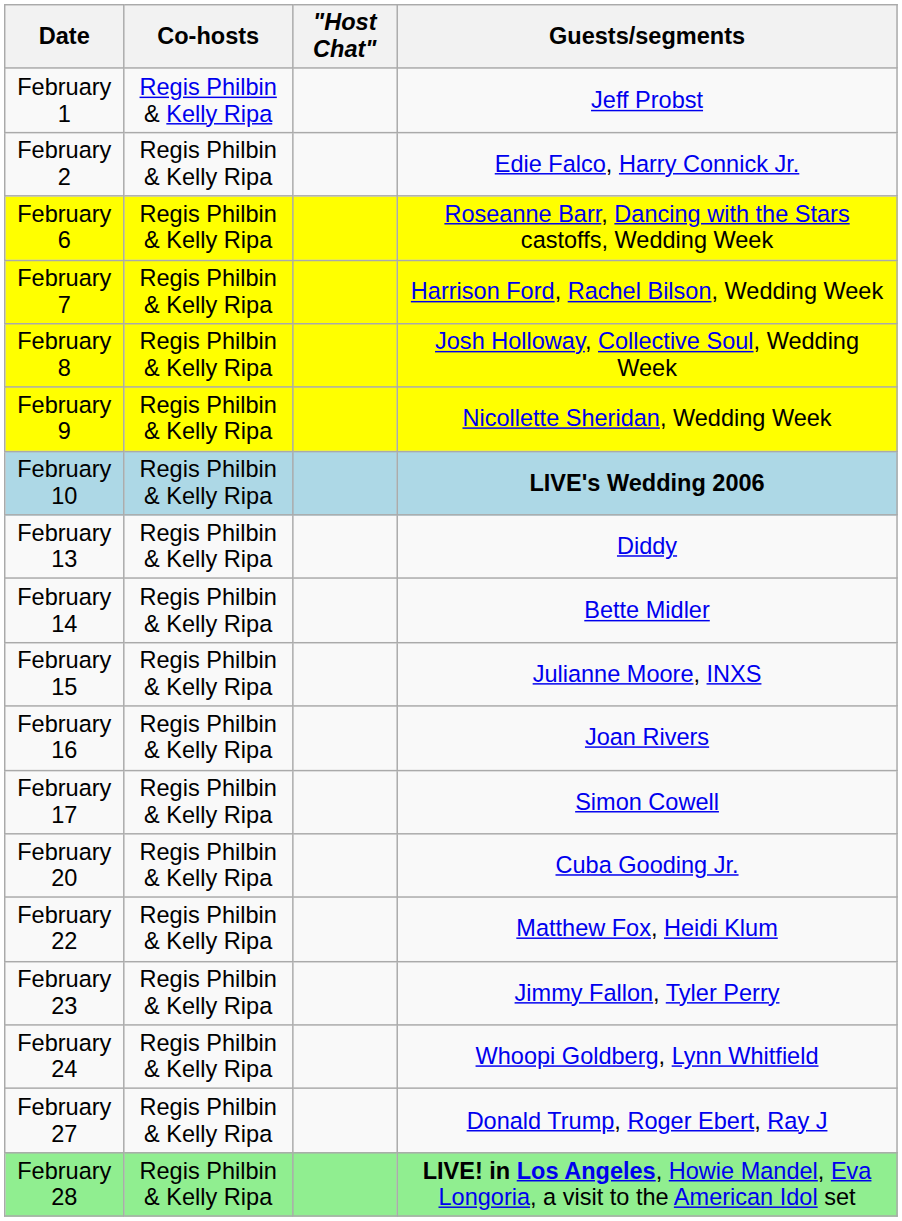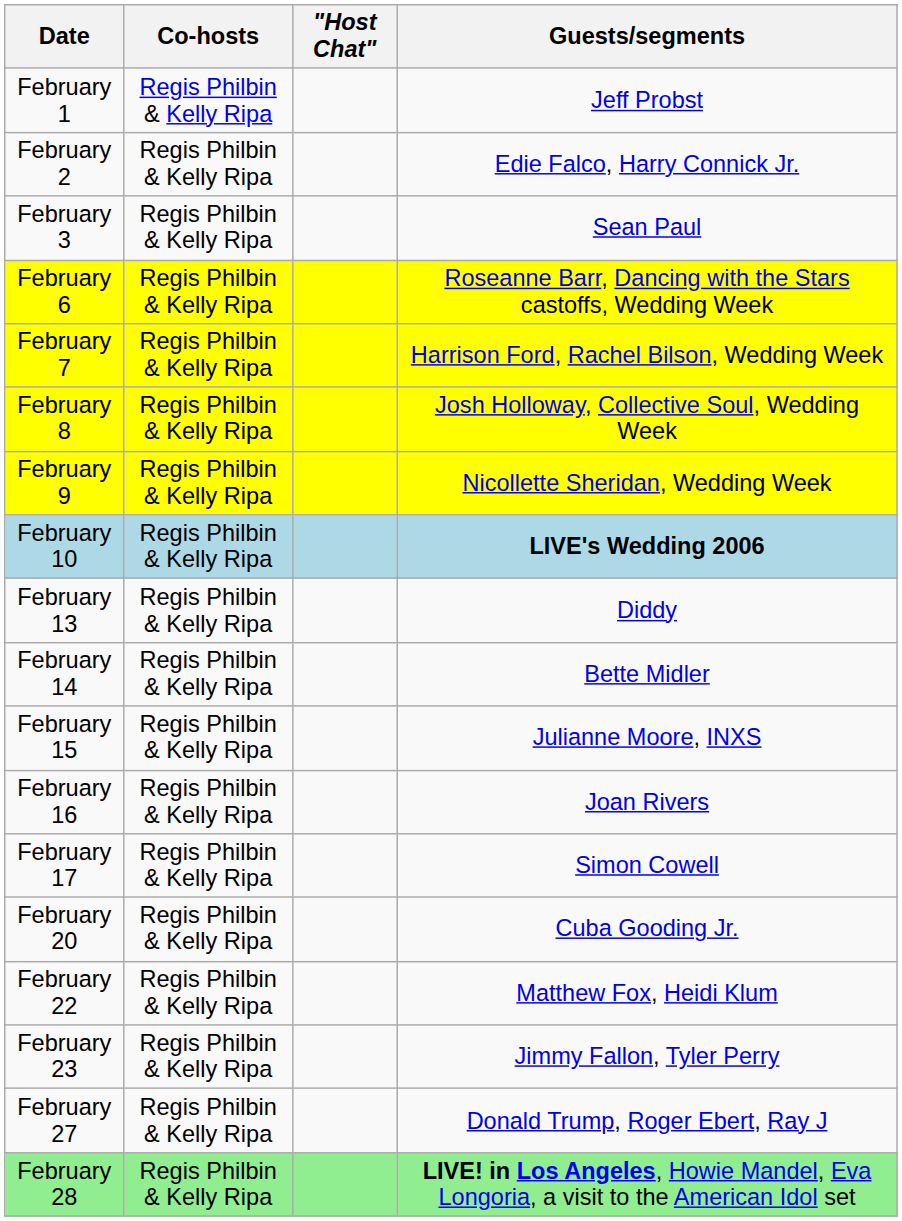+ row: February 3 | Regis Philbin & Kelly Ripa | Sean Paul
- row: February 24 | Regis Philbin & Kelly Ripa | Whoopi Goldberg, Lynn Whitfield
